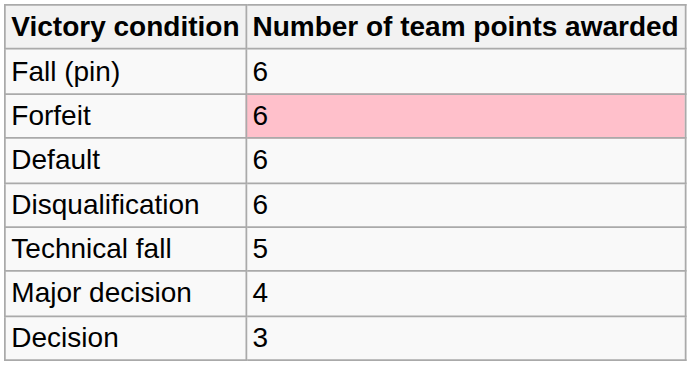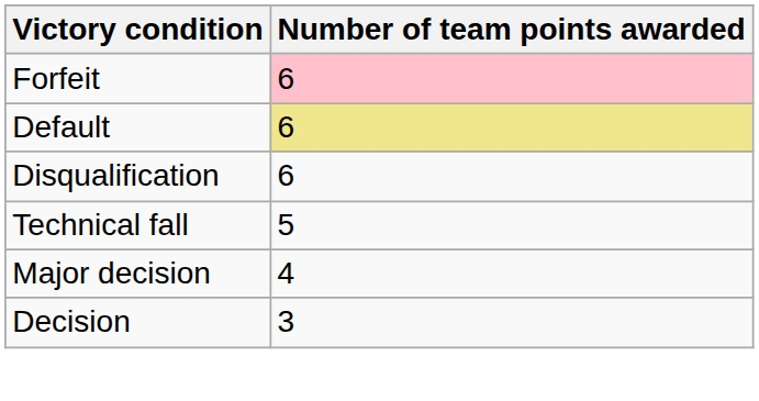- row: Fall (pin) | 6
Default | Number of team points awarded: no background -> khaki background
